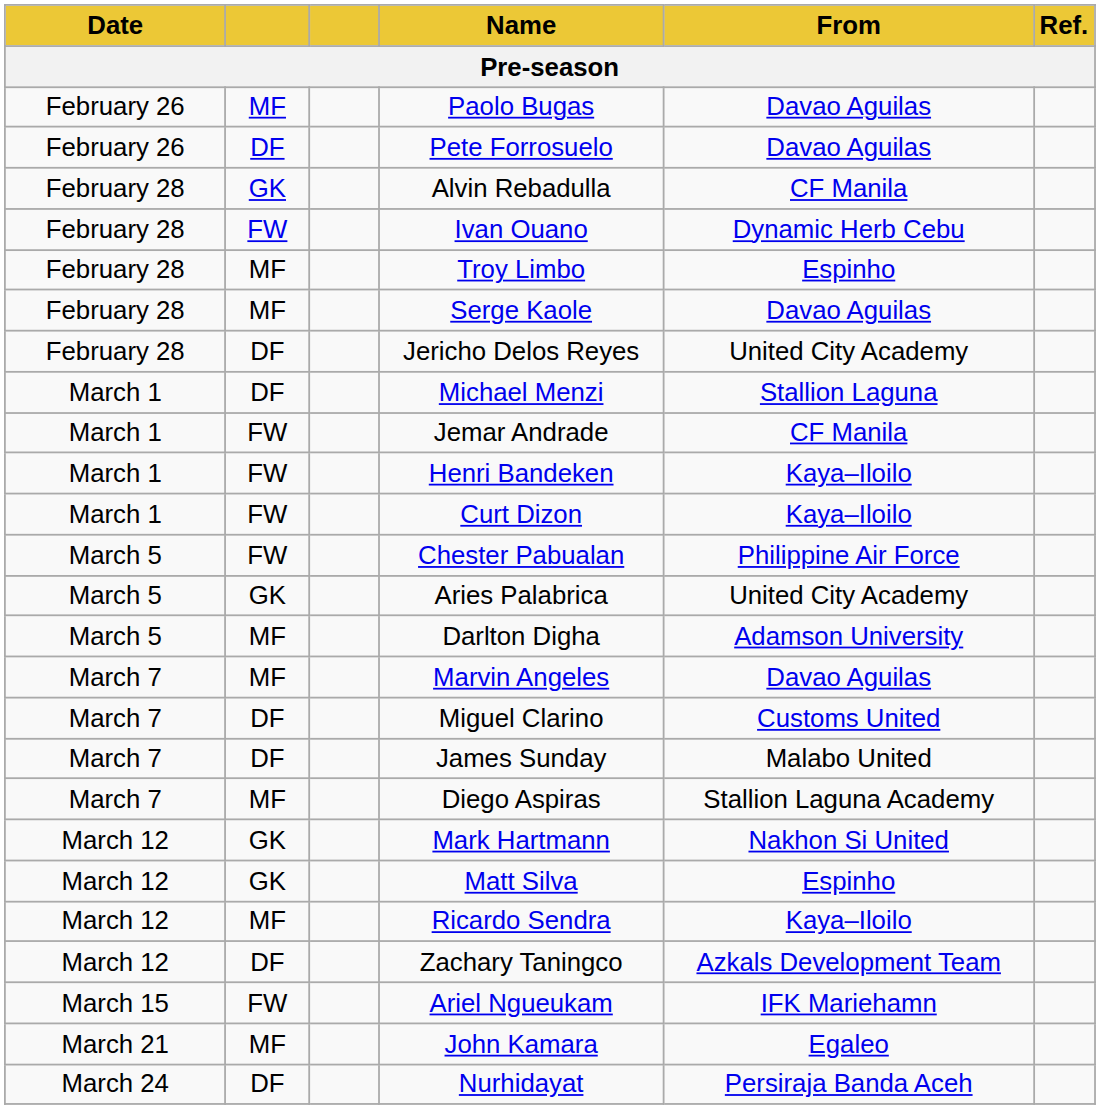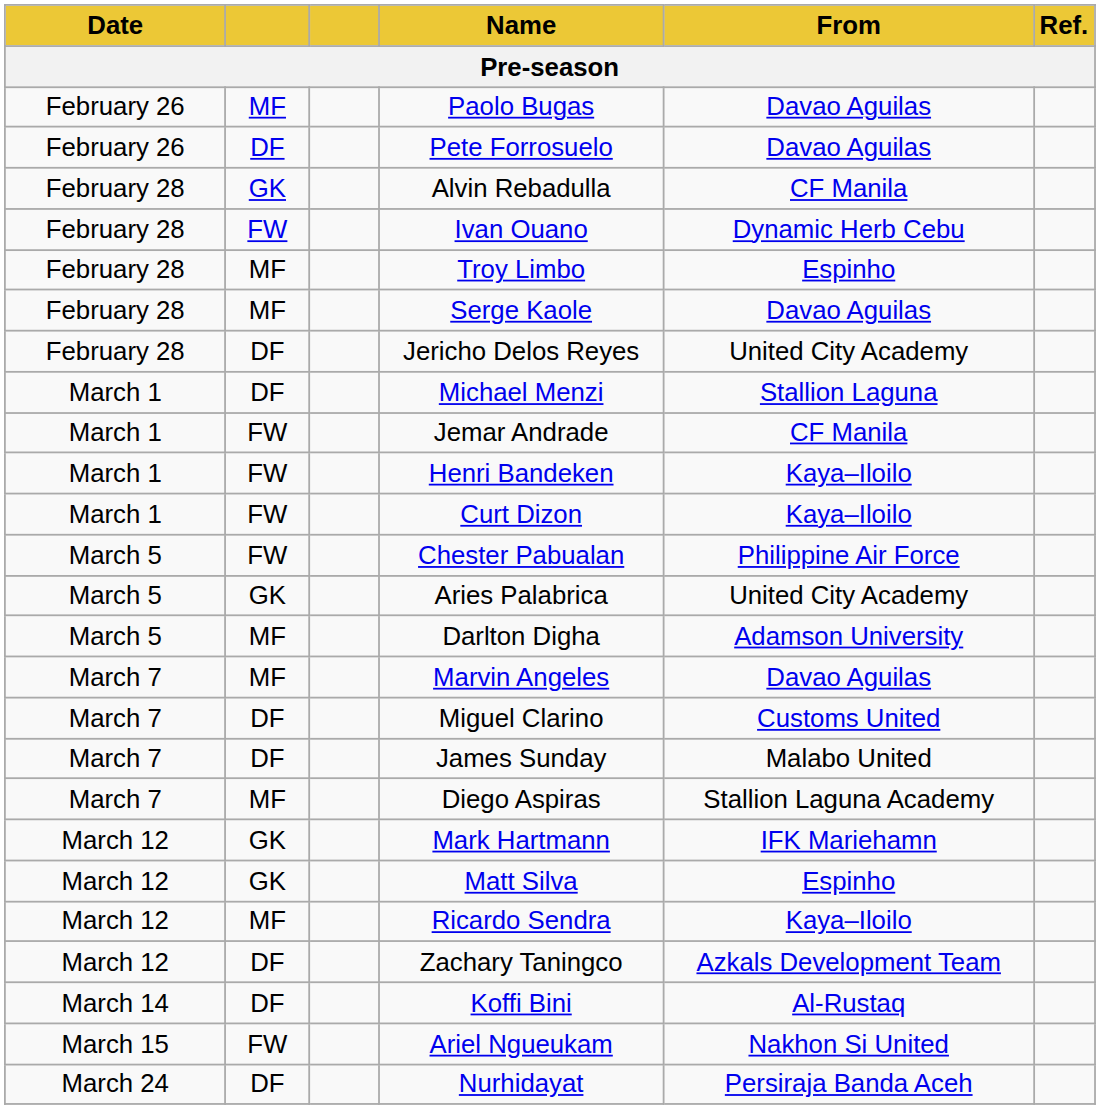Mark Hartmann | From: Nakhon Si United -> IFK Mariehamn
+ row: March 14 | DF | Koffi Bini | Al-Rustaq
Ariel Ngueukam | From: IFK Mariehamn -> Nakhon Si United
- row: March 21 | MF | John Kamara | Egaleo
